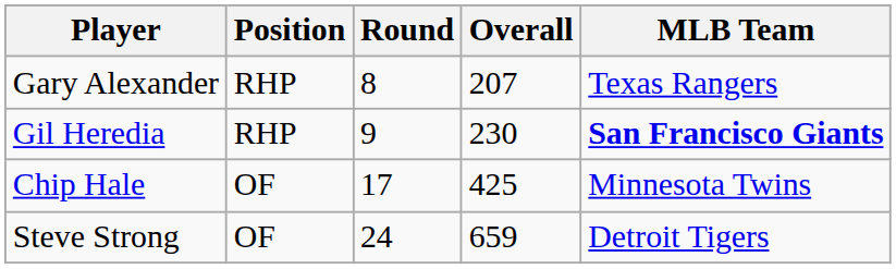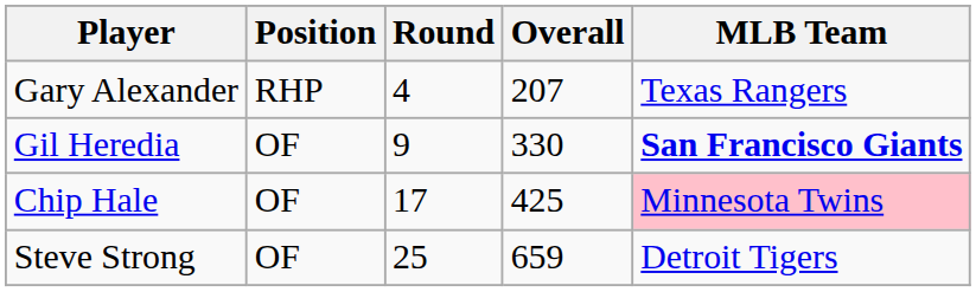Gary Alexander | Round: 8 -> 4
Gil Heredia | Position: RHP -> OF
Gil Heredia | Overall: 230 -> 330
Chip Hale | MLB Team: no background -> pink background
Steve Strong | Round: 24 -> 25
